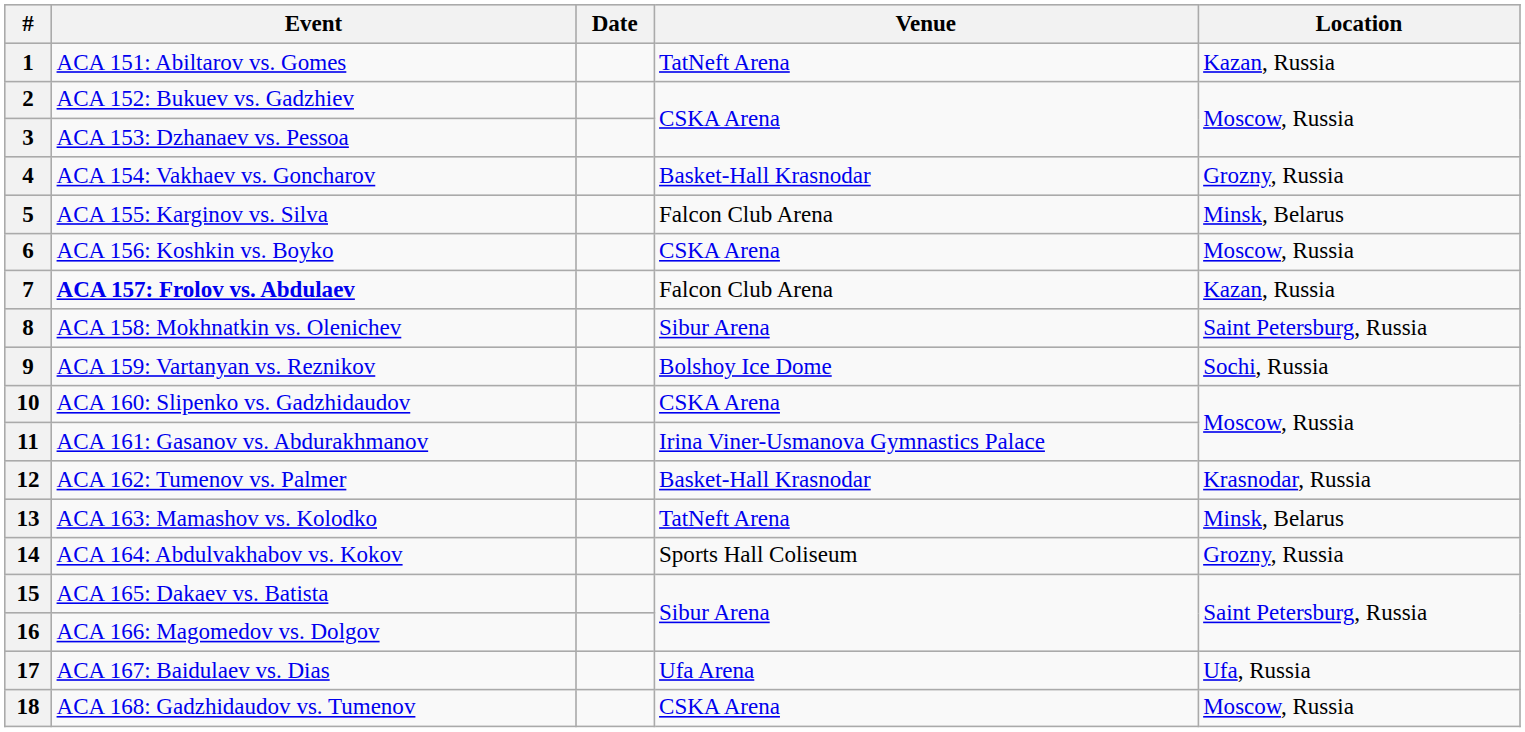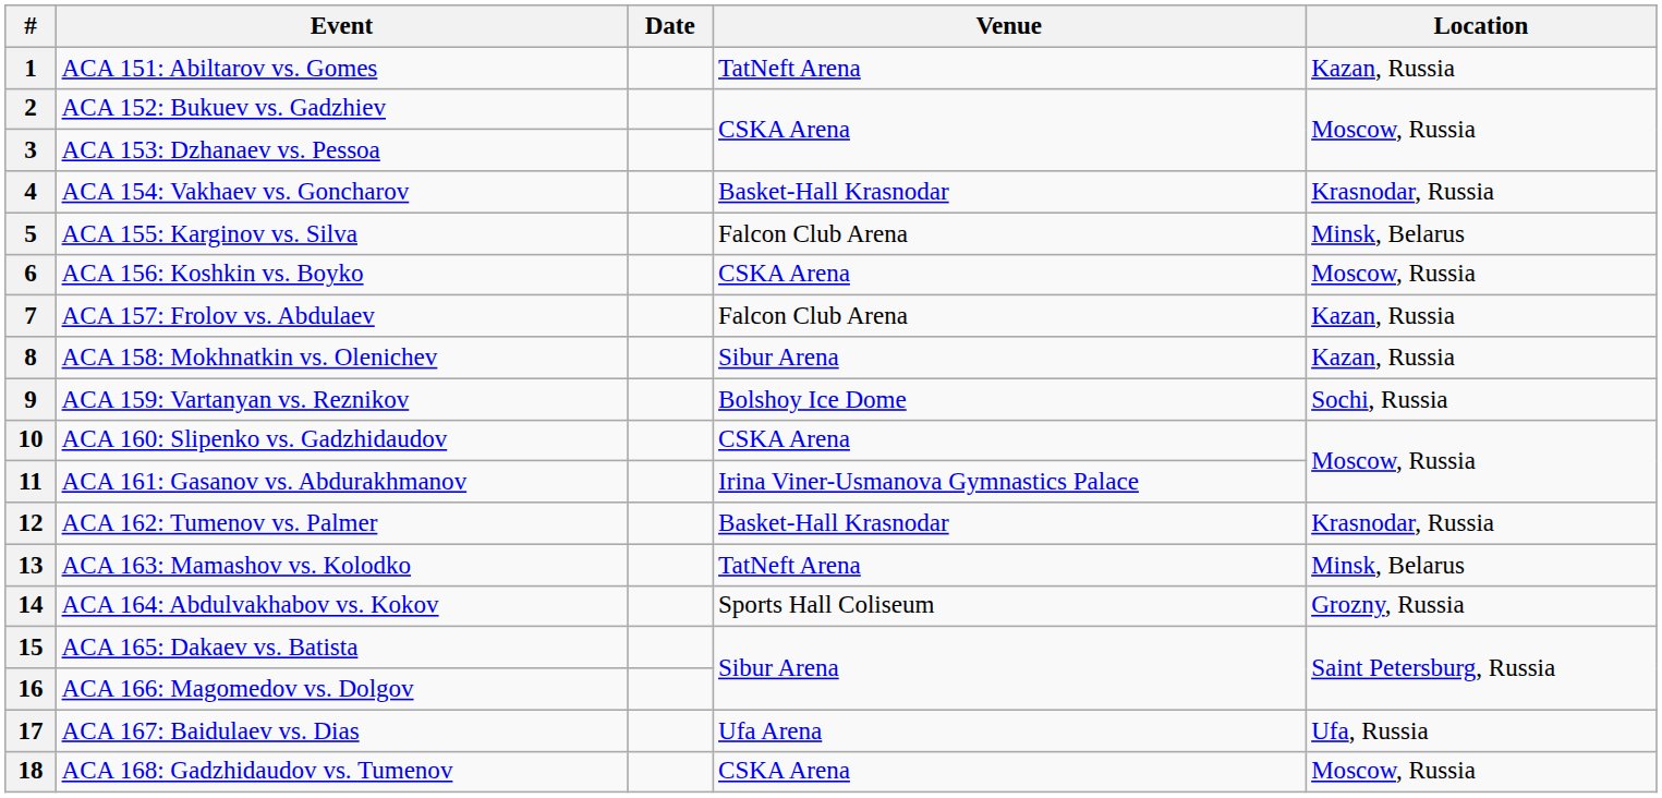4 | Location: Grozny, Russia -> Krasnodar, Russia
7 | Event: bold -> normal
8 | Location: Saint Petersburg, Russia -> Kazan, Russia
